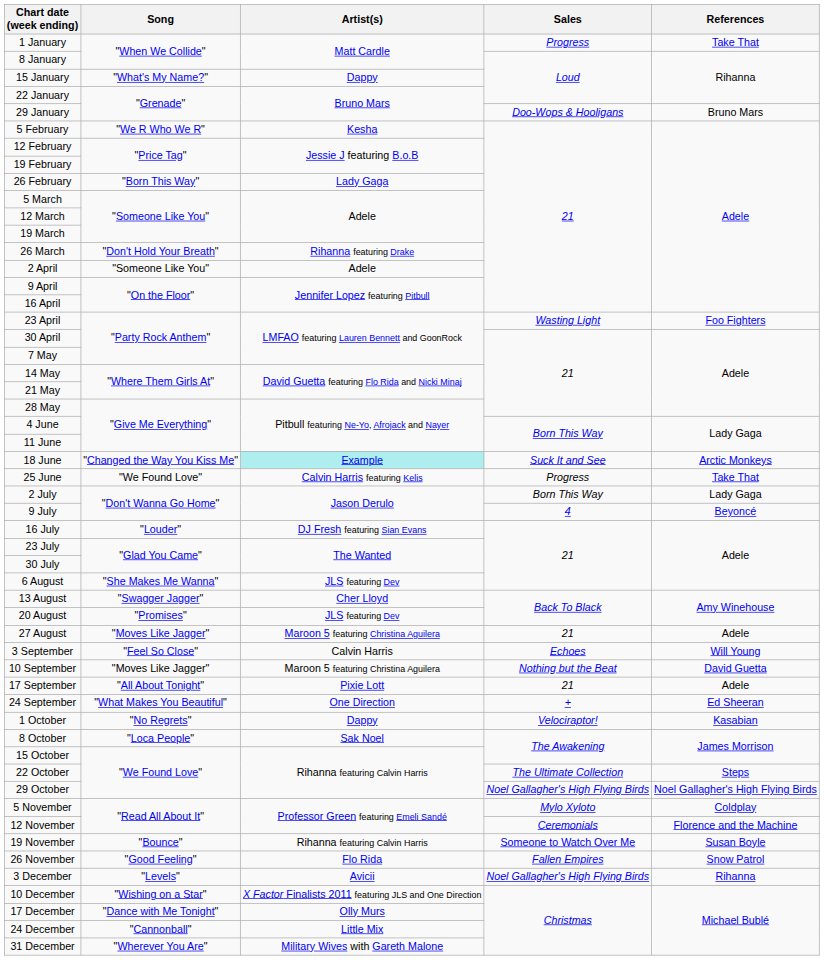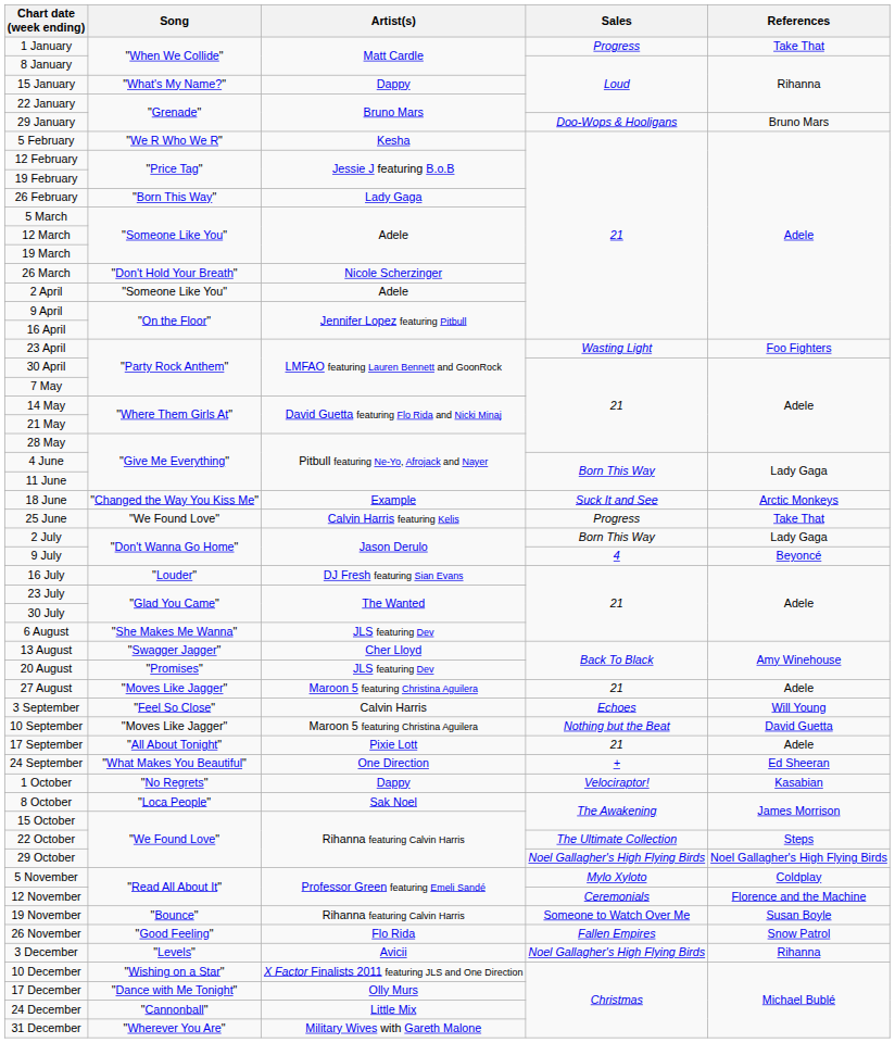26 March | Artist(s): Rihanna featuring Drake -> Nicole Scherzinger
18 June | Artist(s): paleturquoise background -> no background
